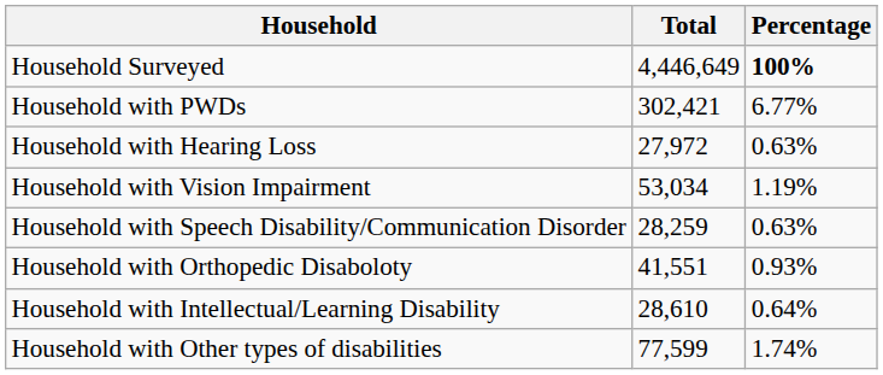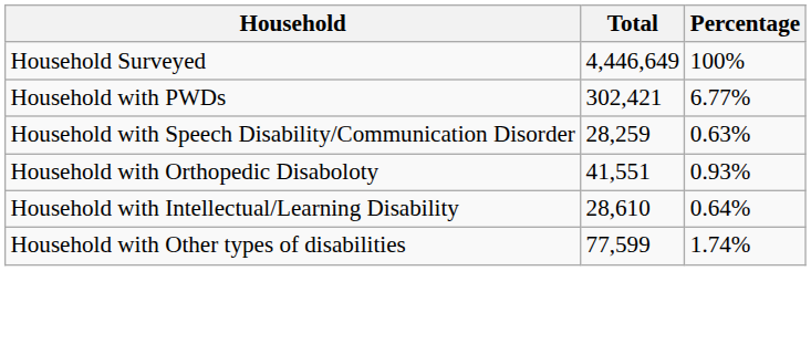Household Surveyed | Percentage: bold -> normal
- row: Household with Hearing Loss | 27,972 | 0.63%
- row: Household with Vision Impairment | 53,034 | 1.19%
